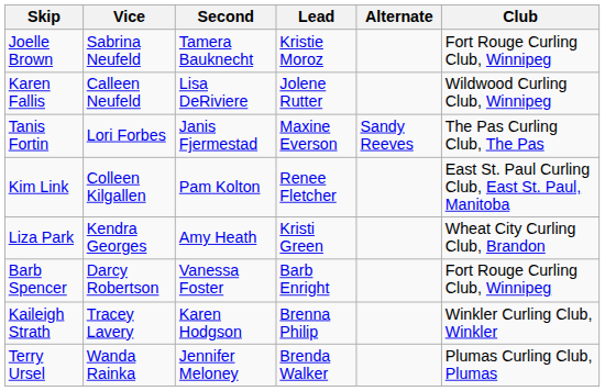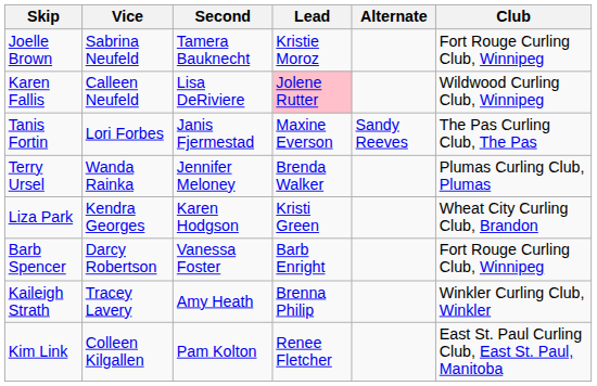Karen Fallis | Lead: no background -> pink background
rows swapped: Kim Link <-> Terry Ursel
Liza Park | Second: Amy Heath -> Karen Hodgson
Kaileigh Strath | Second: Karen Hodgson -> Amy Heath
